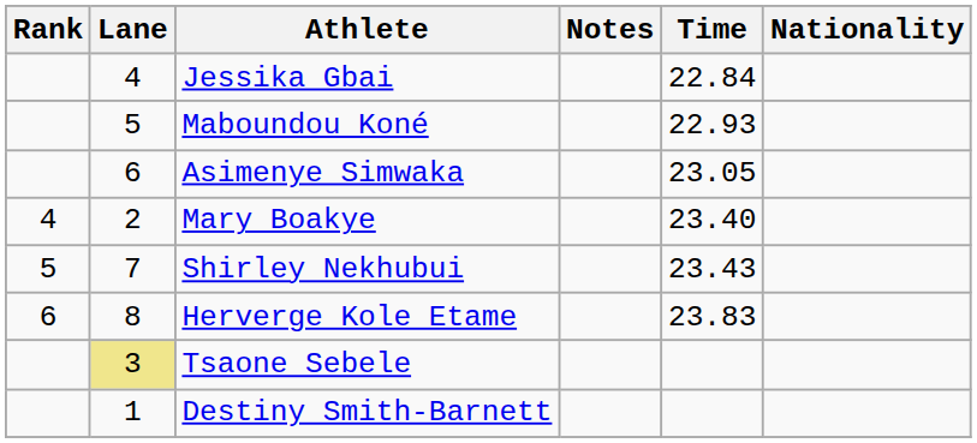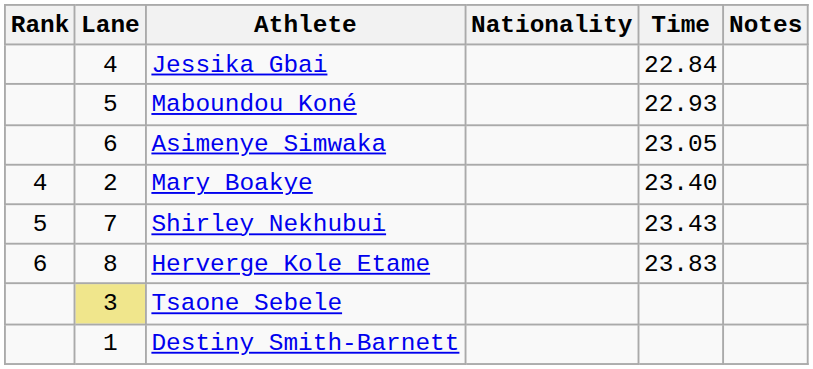columns swapped: Nationality <-> Notes
